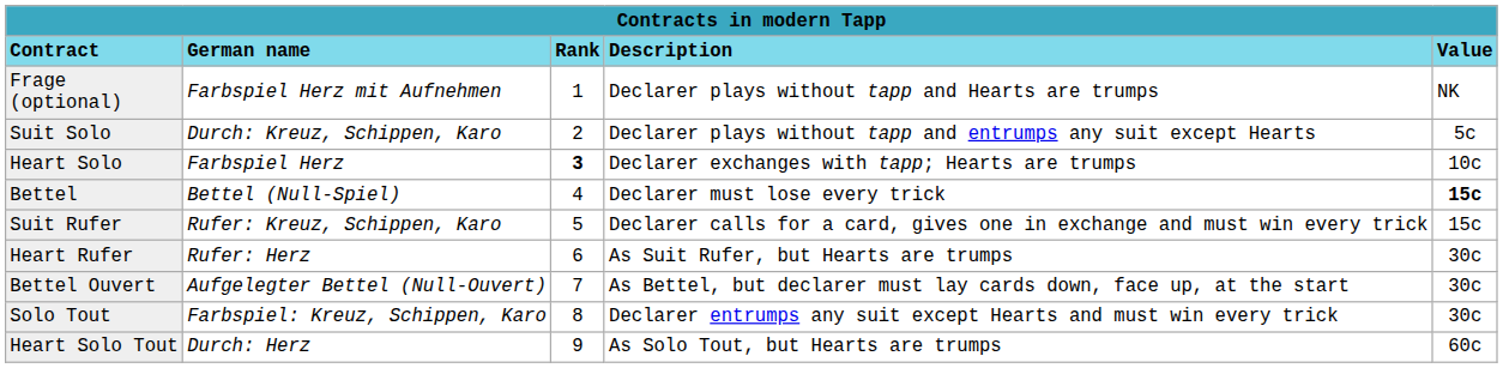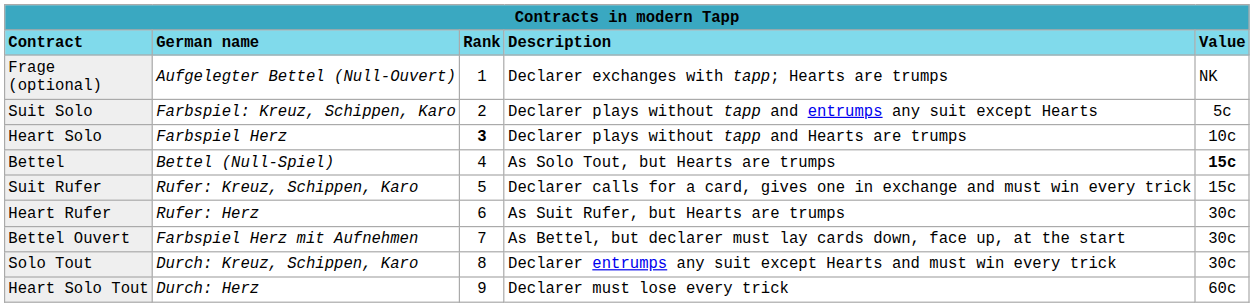Frage (optional) | column 2: Farbspiel Herz mit Aufnehmen -> Aufgelegter Bettel (Null-Ouvert)
Frage (optional) | column 4: Declarer plays without tapp and Hearts are trumps -> Declarer exchanges with tapp; Hearts are trumps
Suit Solo | column 2: Durch: Kreuz, Schippen, Karo -> Farbspiel: Kreuz, Schippen, Karo
Heart Solo | column 4: Declarer exchanges with tapp; Hearts are trumps -> Declarer plays without tapp and Hearts are trumps
Bettel | column 4: Declarer must lose every trick -> As Solo Tout, but Hearts are trumps
Bettel Ouvert | column 2: Aufgelegter Bettel (Null-Ouvert) -> Farbspiel Herz mit Aufnehmen
Solo Tout | column 2: Farbspiel: Kreuz, Schippen, Karo -> Durch: Kreuz, Schippen, Karo
Heart Solo Tout | column 4: As Solo Tout, but Hearts are trumps -> Declarer must lose every trick
